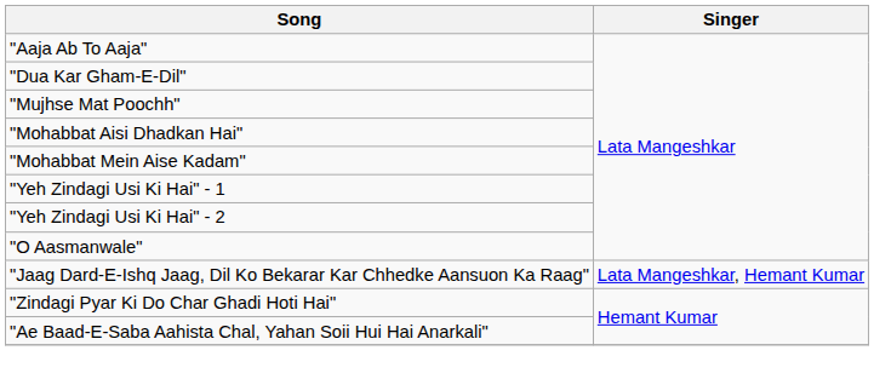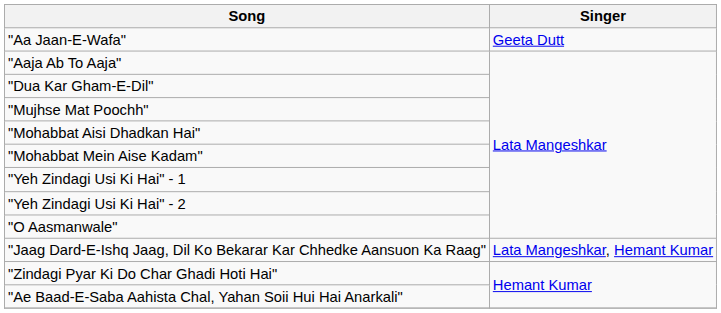+ row: "Aa Jaan-E-Wafa" | Geeta Dutt
